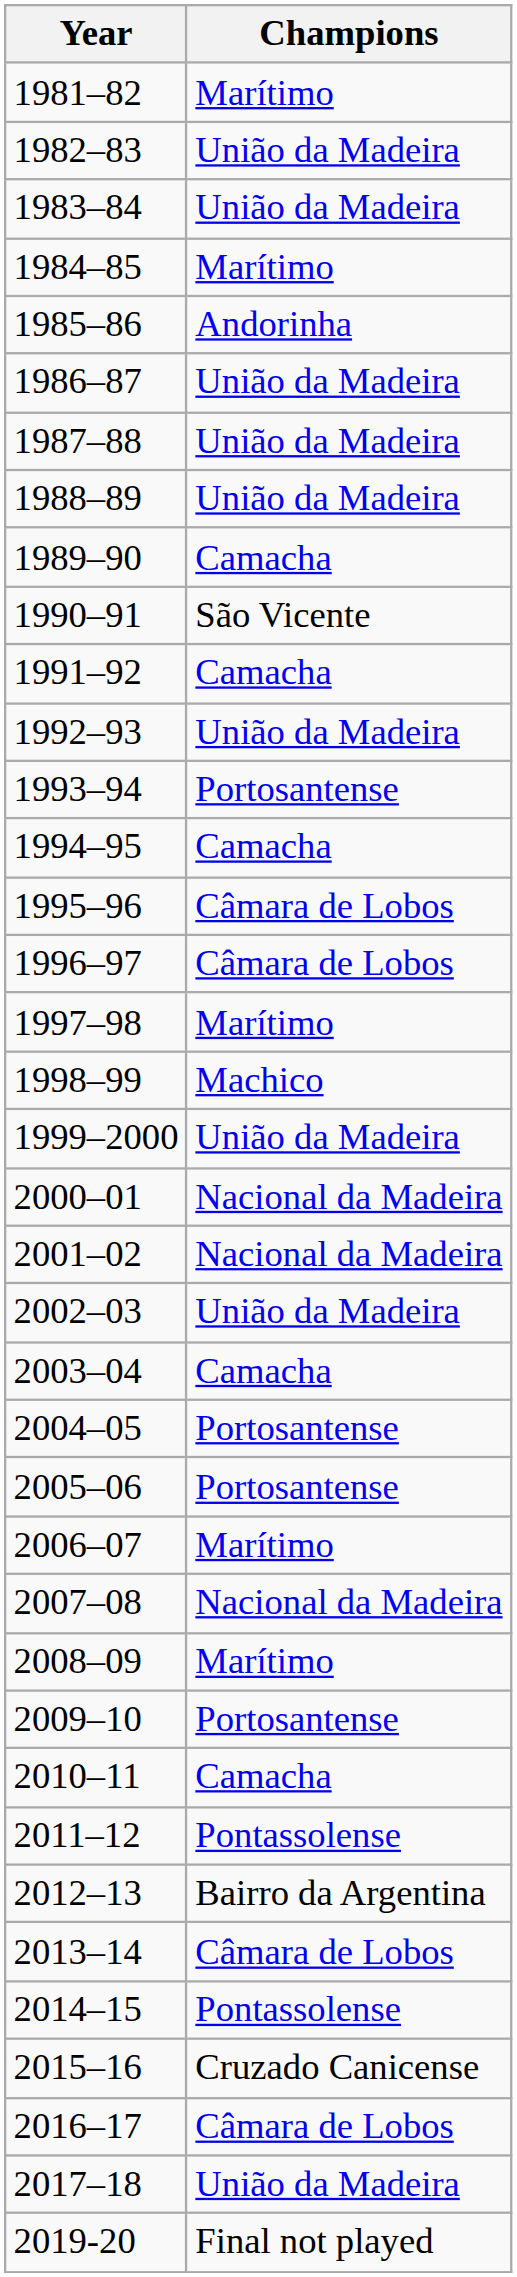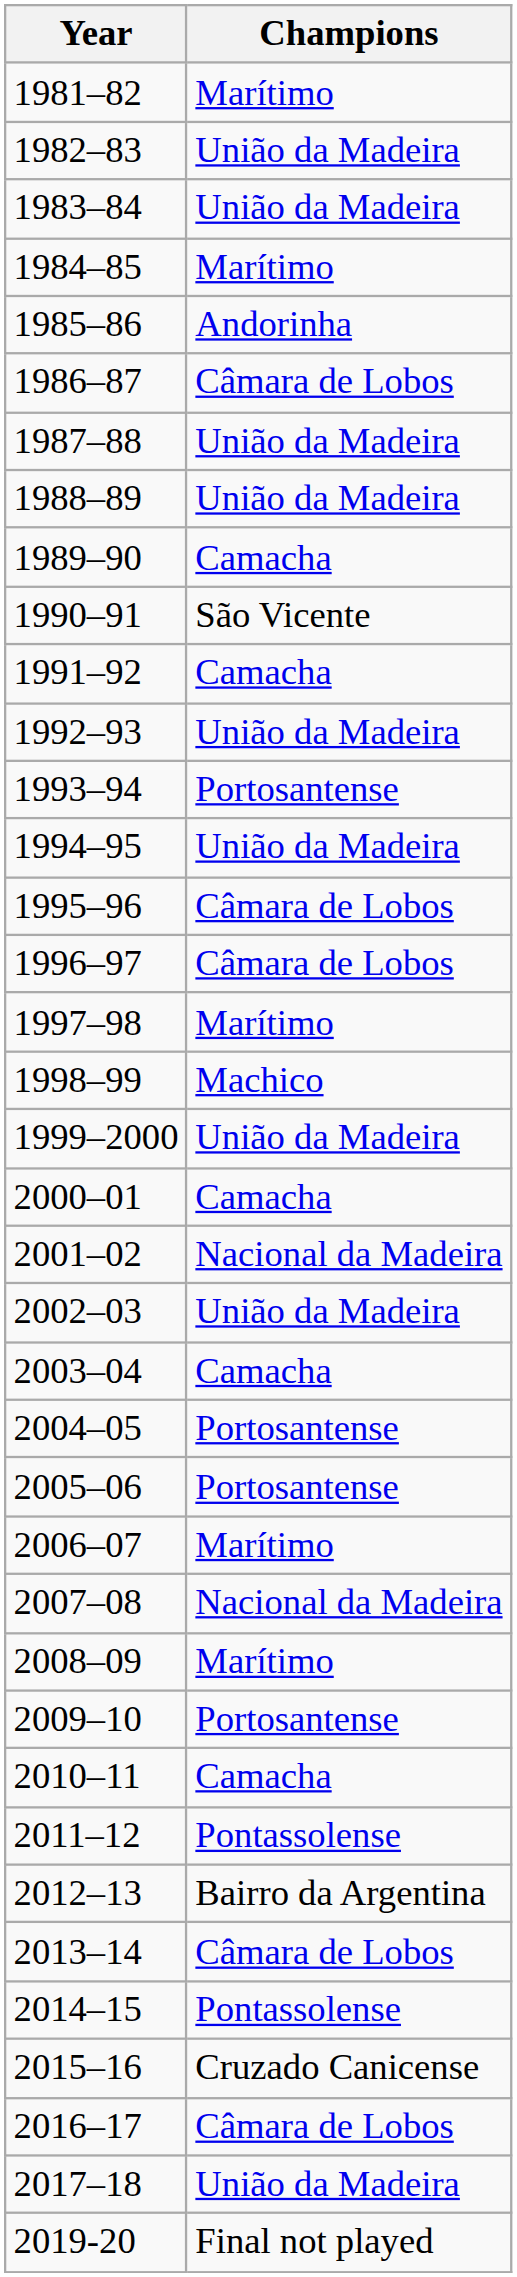1986–87 | Champions: União da Madeira -> Câmara de Lobos
1994–95 | Champions: Camacha -> União da Madeira
2000–01 | Champions: Nacional da Madeira -> Camacha
